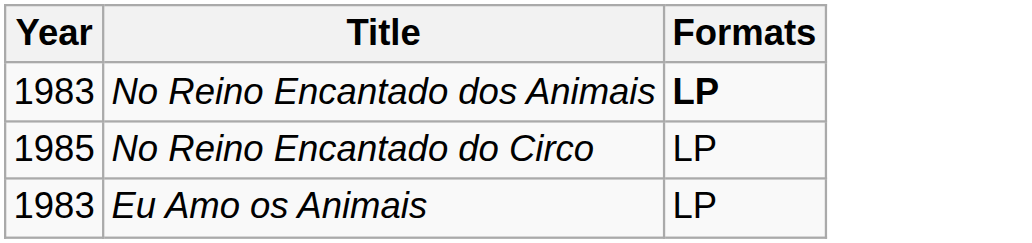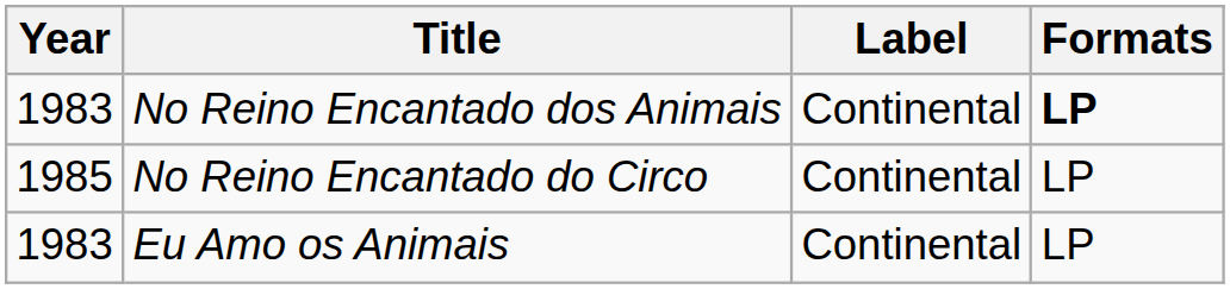+ column: Label | Continental | Continental | Continental
